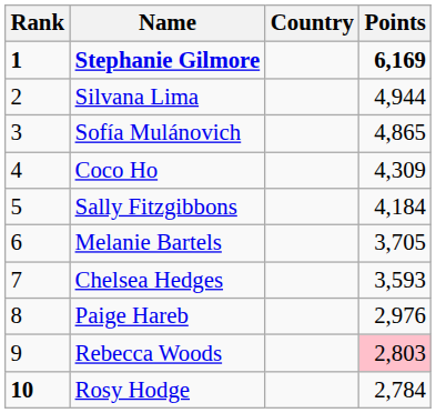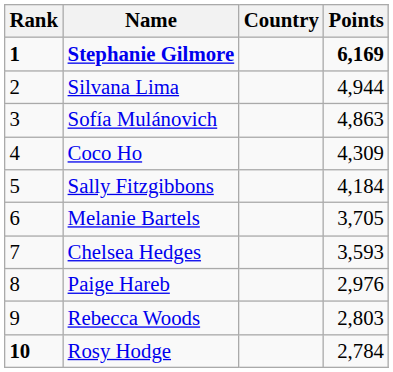Sofía Mulánovich | Points: 4,865 -> 4,863
Rebecca Woods | Points: pink background -> no background
